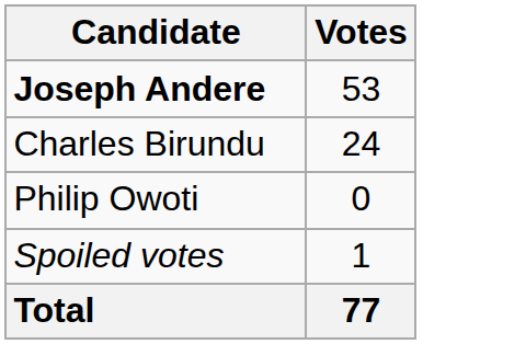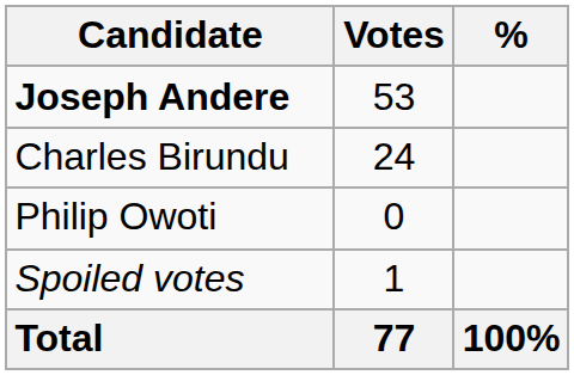+ column: % | 100%
